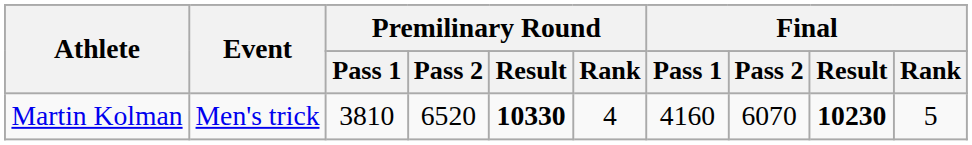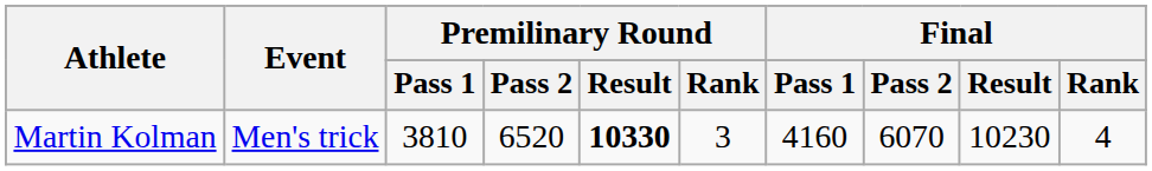Martin Kolman | Premilinary Round / Rank: 4 -> 3
Martin Kolman | Final / Result: bold -> normal
Martin Kolman | Final / Rank: 5 -> 4
